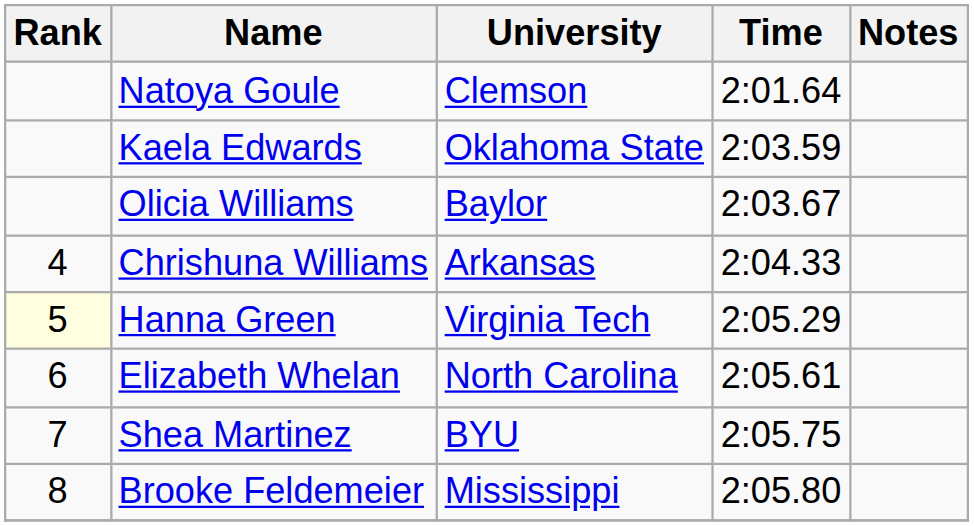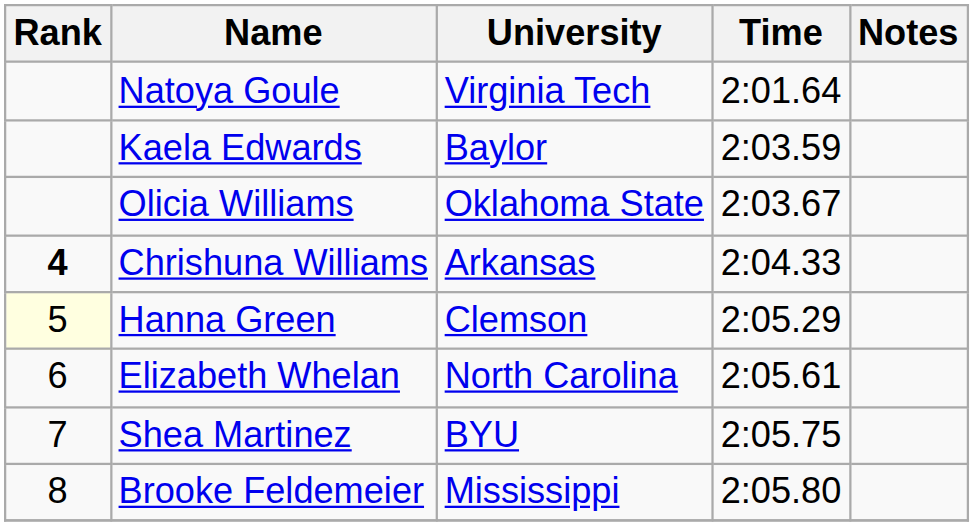Natoya Goule | University: Clemson -> Virginia Tech
Kaela Edwards | University: Oklahoma State -> Baylor
Olicia Williams | University: Baylor -> Oklahoma State
Chrishuna Williams | Rank: normal -> bold
Hanna Green | University: Virginia Tech -> Clemson
